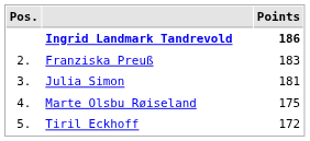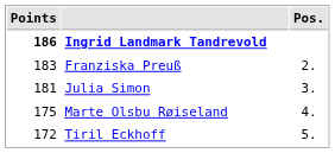columns swapped: Pos. <-> Points
